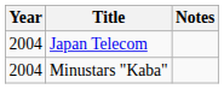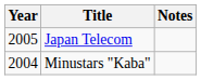Japan Telecom | Year: 2004 -> 2005
